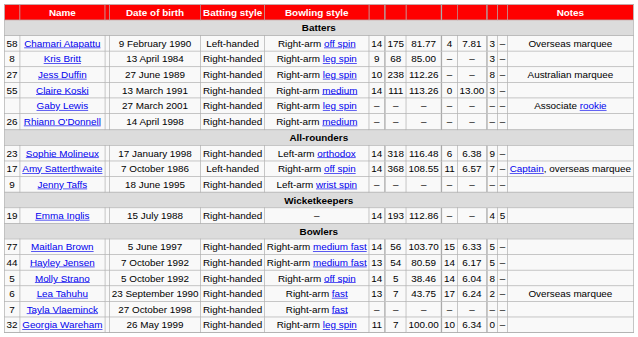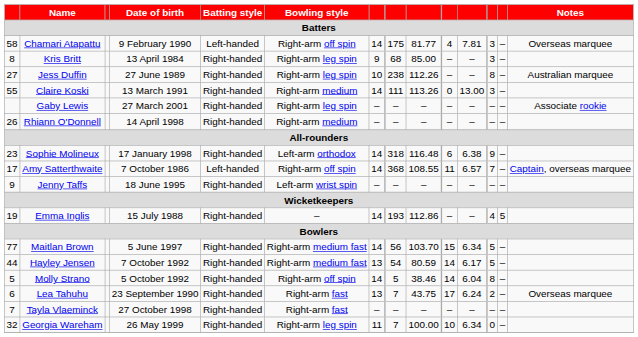Maitlan Brown | column 11: 6.33 -> 6.34
